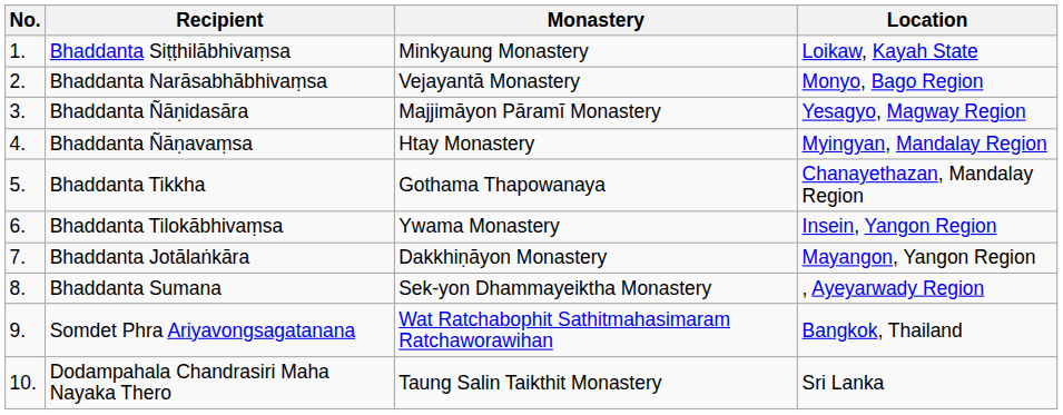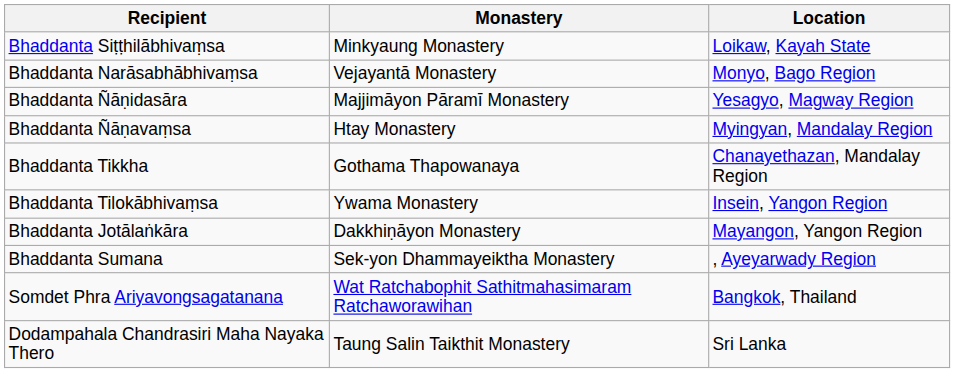- column: No. | 1. | 2. | 3. | 4. | 5. | 6. | 7. | 8. | 9. | 10.
